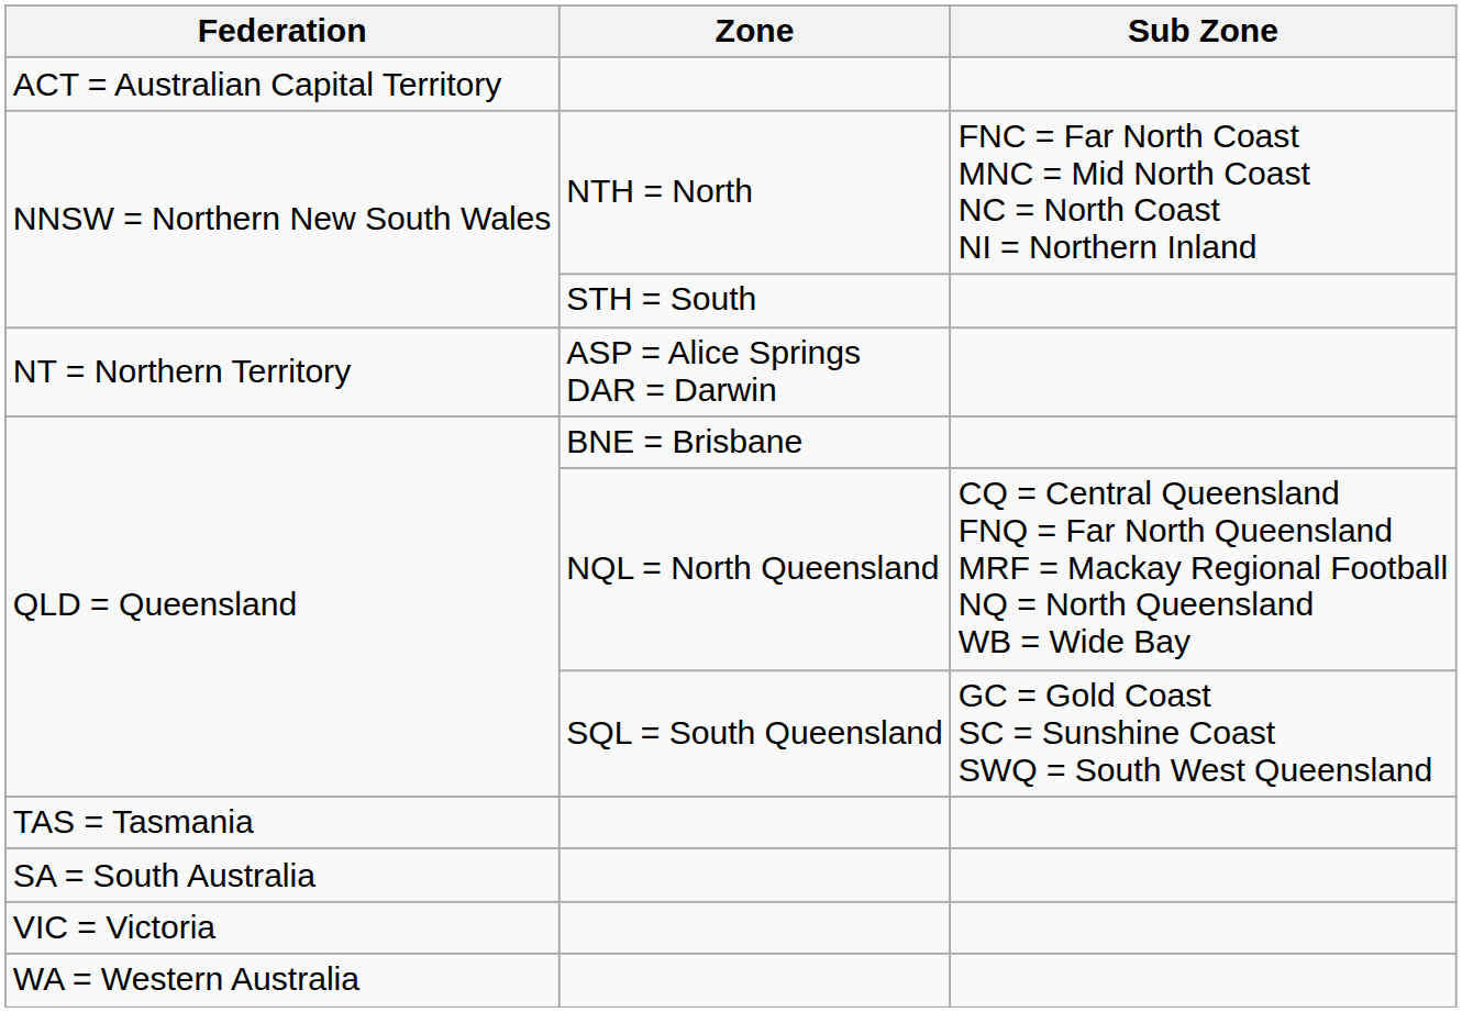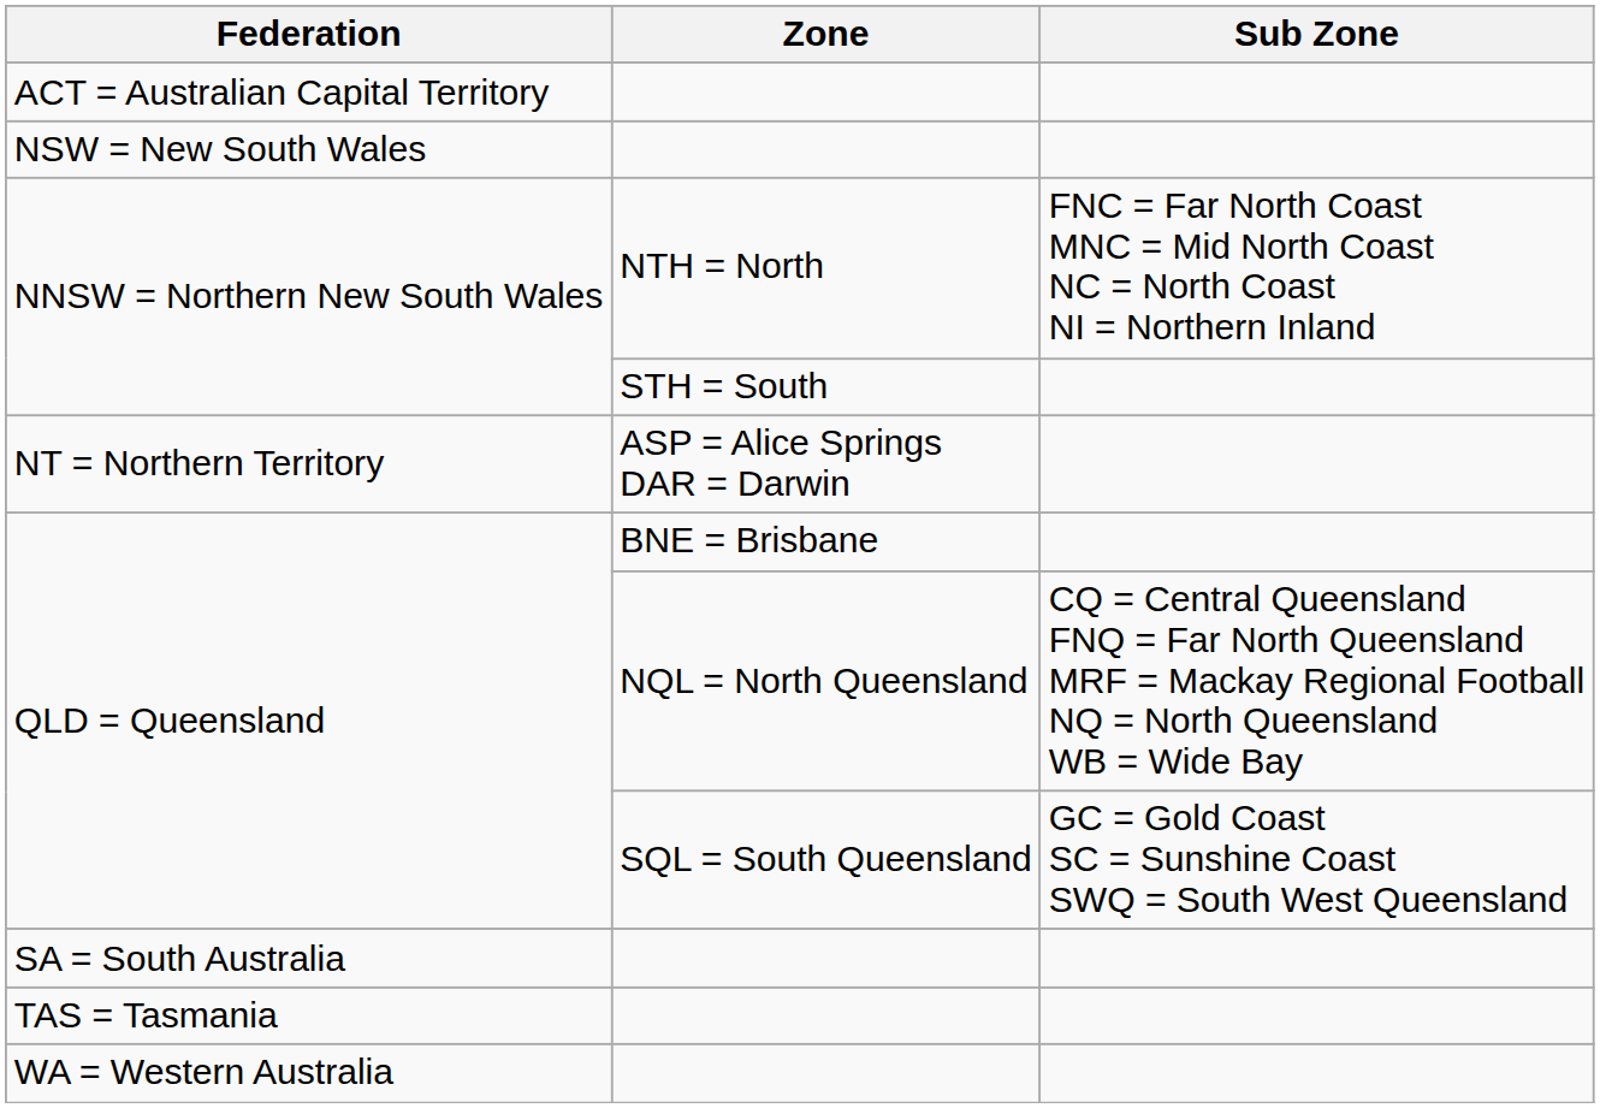+ row: NSW = New South Wales
rows swapped: SA = South Australia <-> TAS = Tasmania
- row: VIC = Victoria
